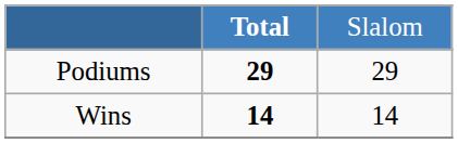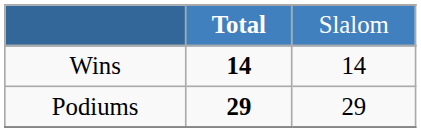rows swapped: Wins <-> Podiums
